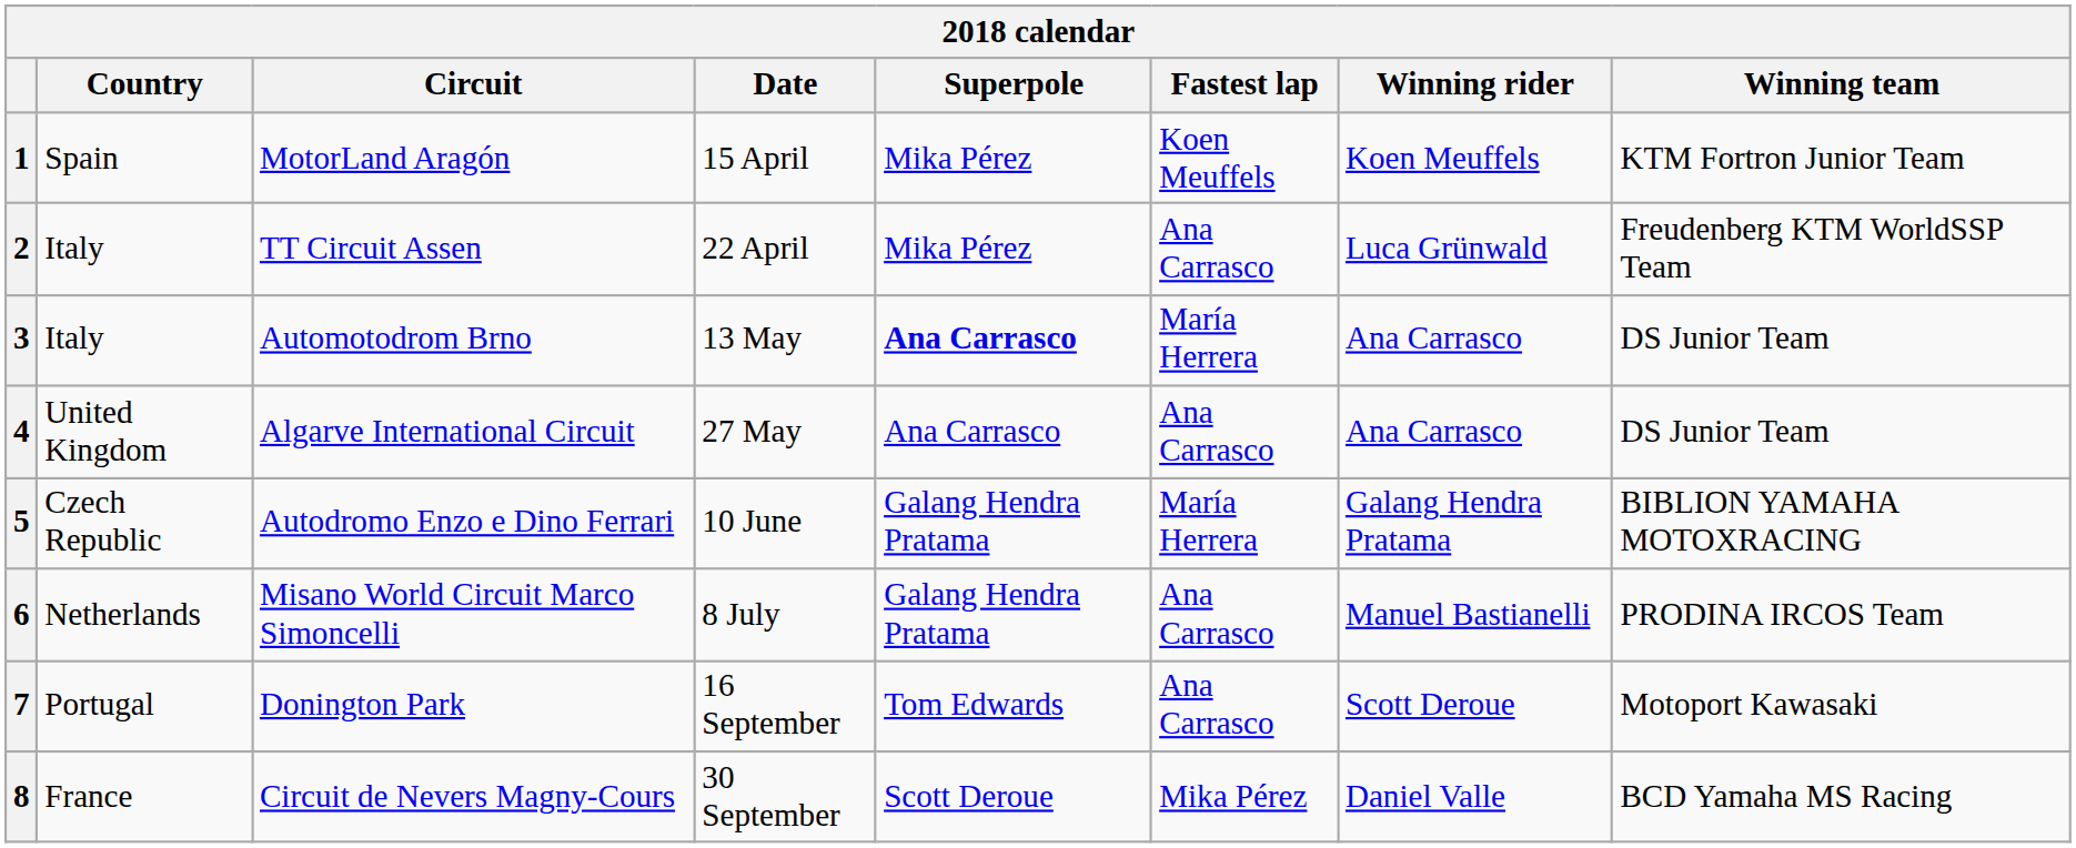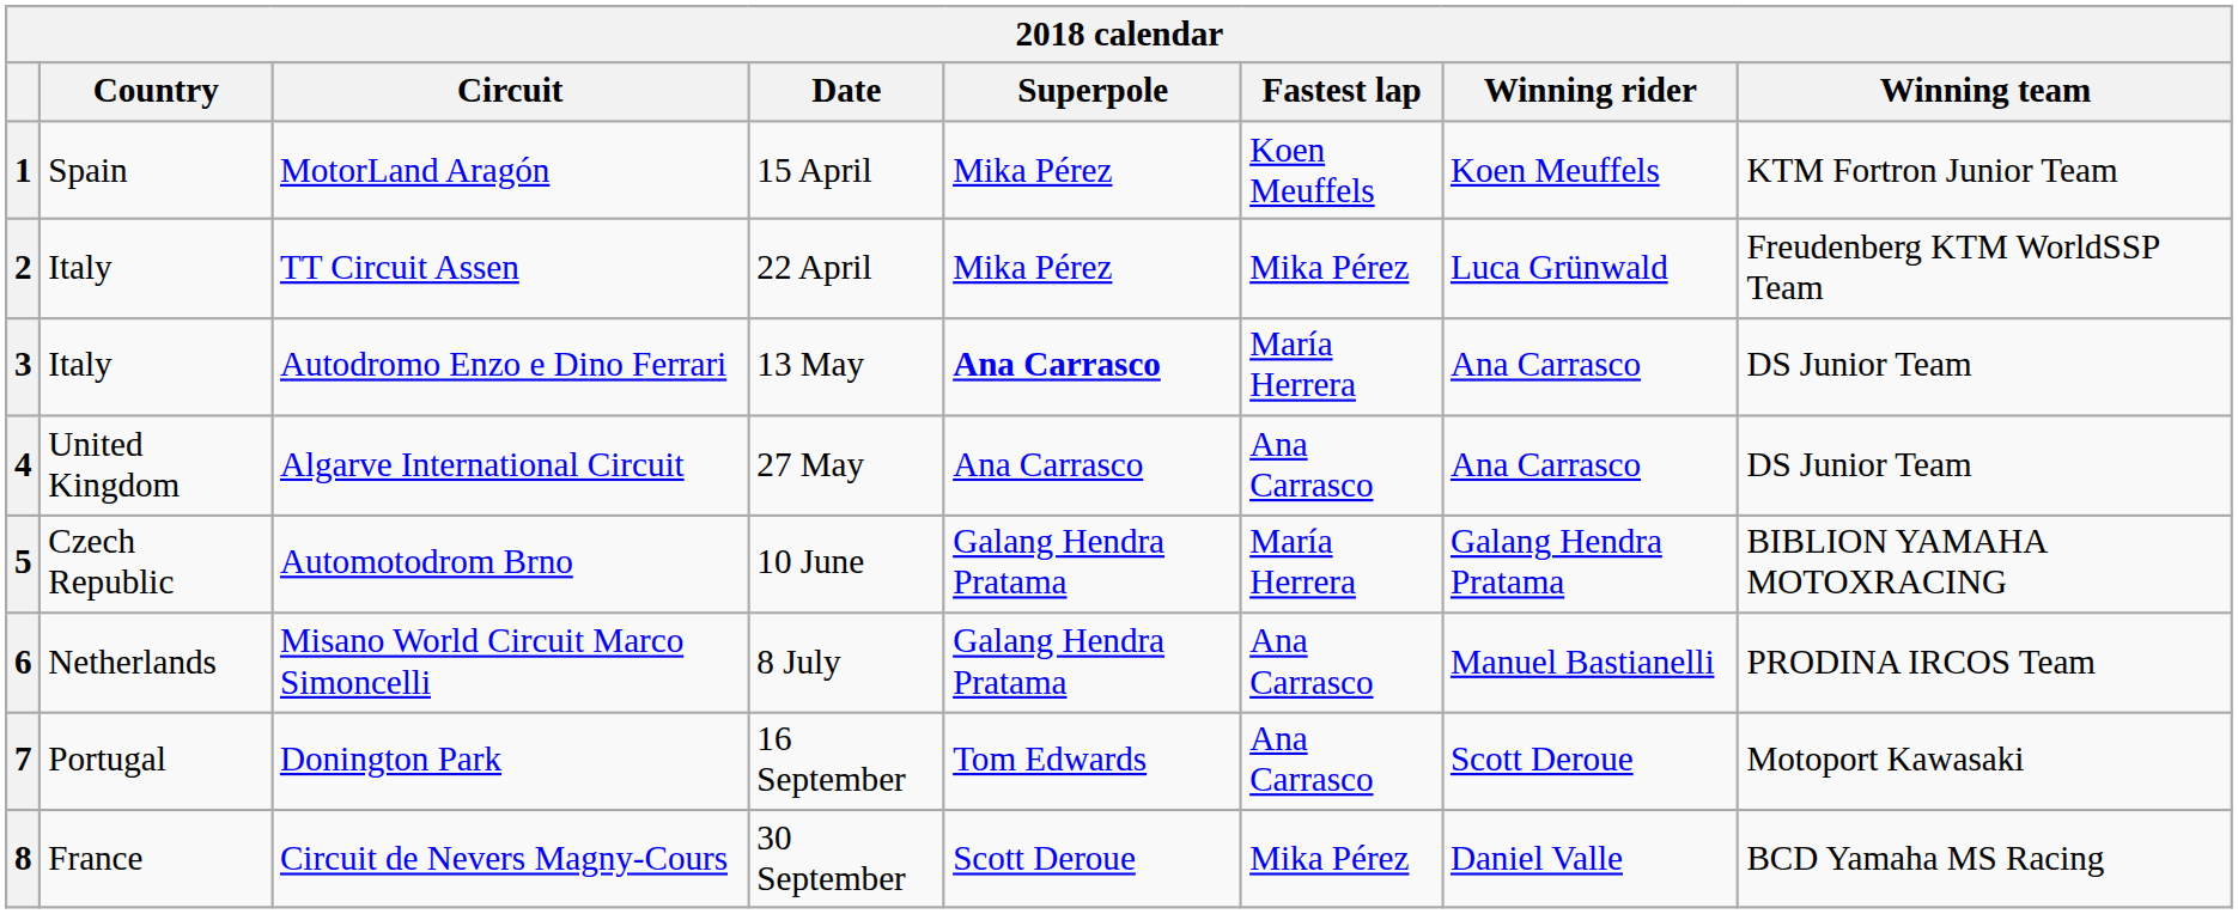2 | Fastest lap: Ana Carrasco -> Mika Pérez
3 | Circuit: Automotodrom Brno -> Autodromo Enzo e Dino Ferrari
5 | Circuit: Autodromo Enzo e Dino Ferrari -> Automotodrom Brno
